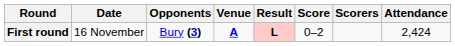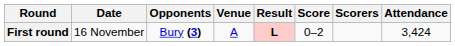First round | Venue: bold -> normal
First round | Attendance: 2,424 -> 3,424
